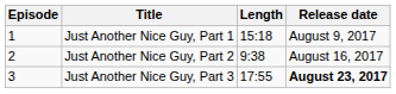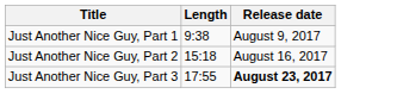- column: Episode | 1 | 2 | 3
Just Another Nice Guy, Part 1 | Length: 15:18 -> 9:38
Just Another Nice Guy, Part 2 | Length: 9:38 -> 15:18
